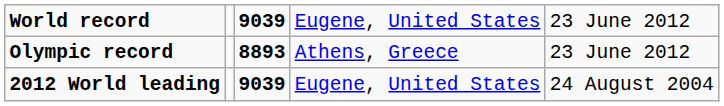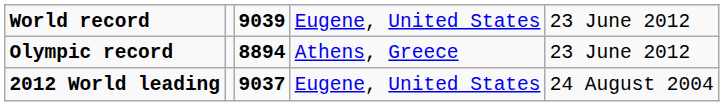Olympic record | column 3: 8893 -> 8894
2012 World leading | column 3: 9039 -> 9037
